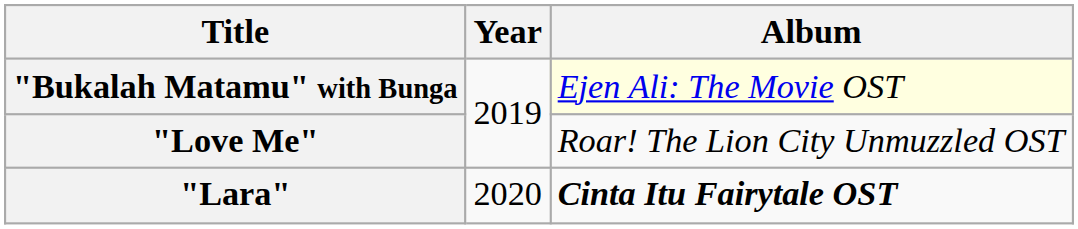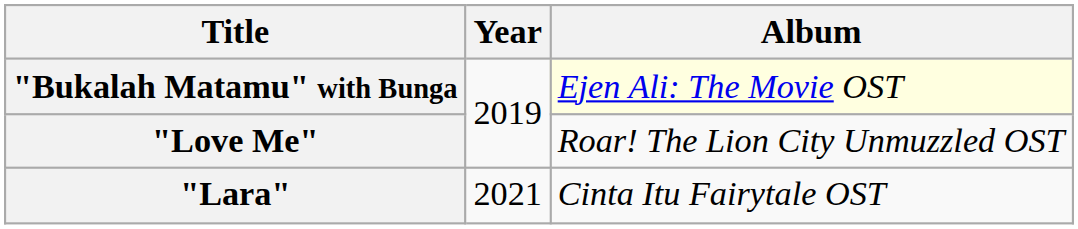"Lara" | Year: 2020 -> 2021
"Lara" | Album: bold -> normal
